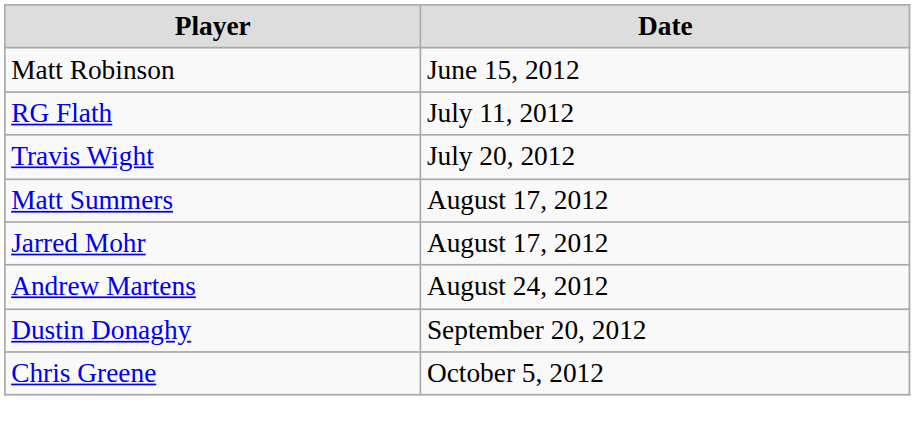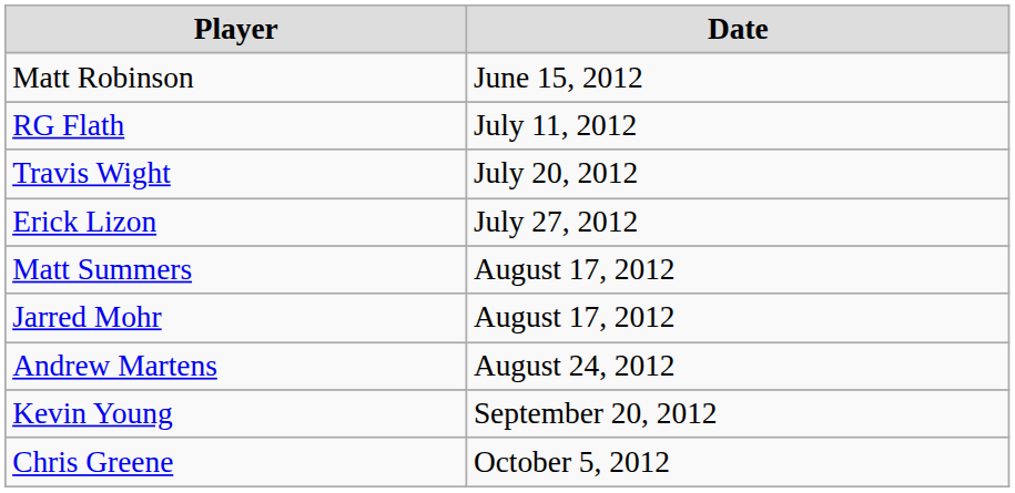+ row: Erick Lizon | July 27, 2012
- row: Dustin Donaghy | September 20, 2012
+ row: Kevin Young | September 20, 2012
